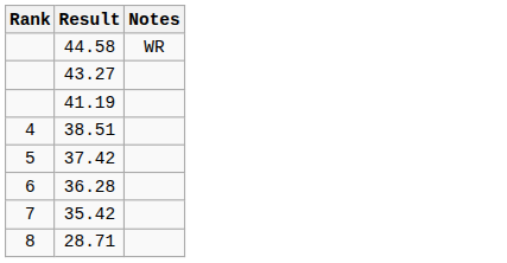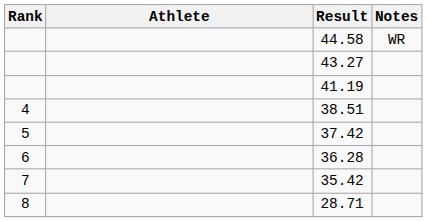+ column: Athlete
